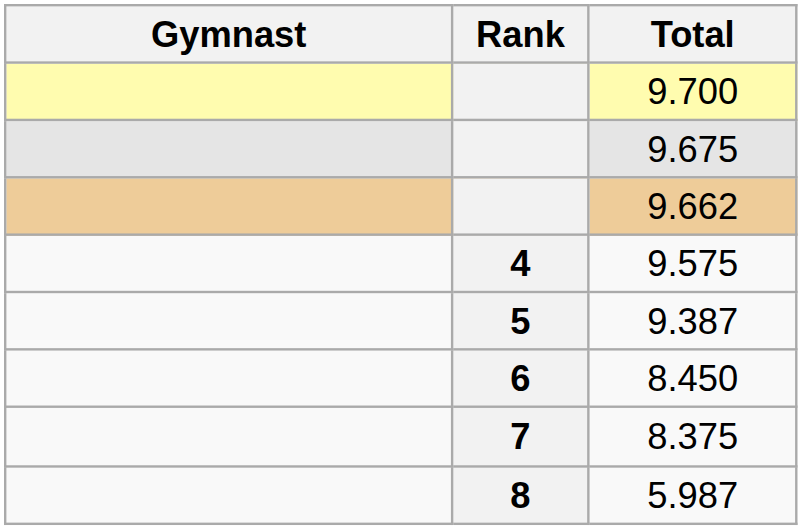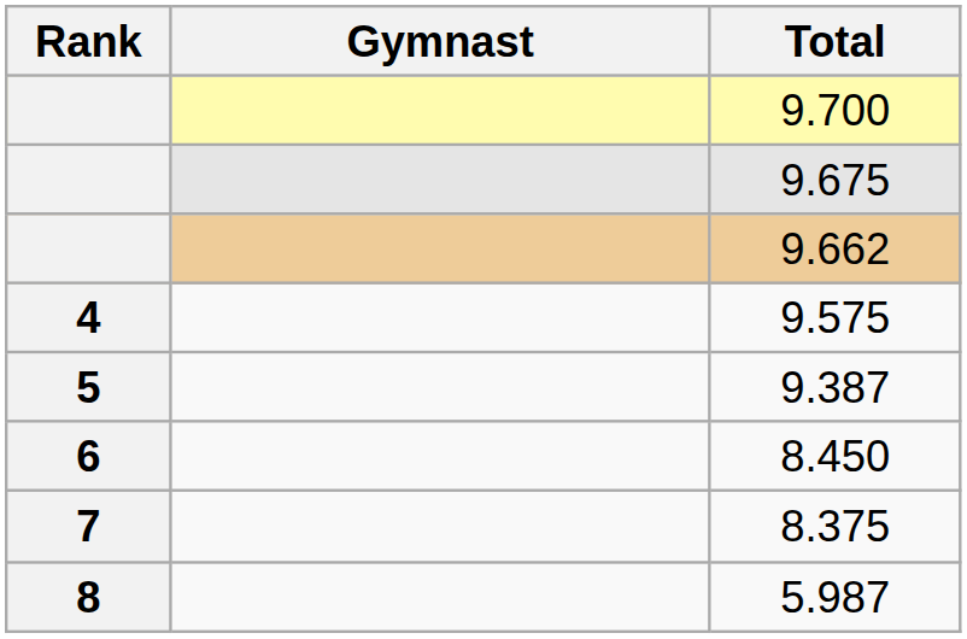columns swapped: Rank <-> Gymnast
